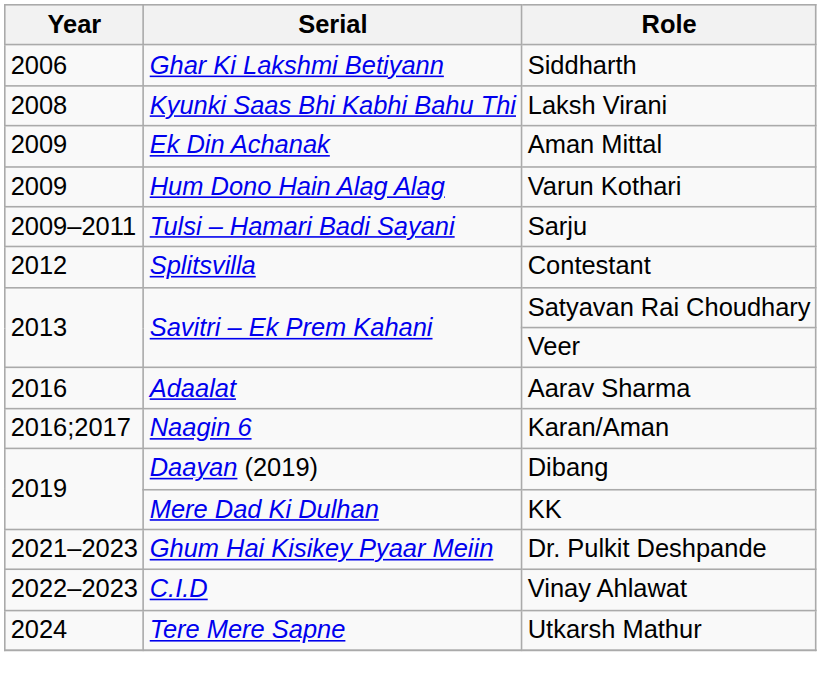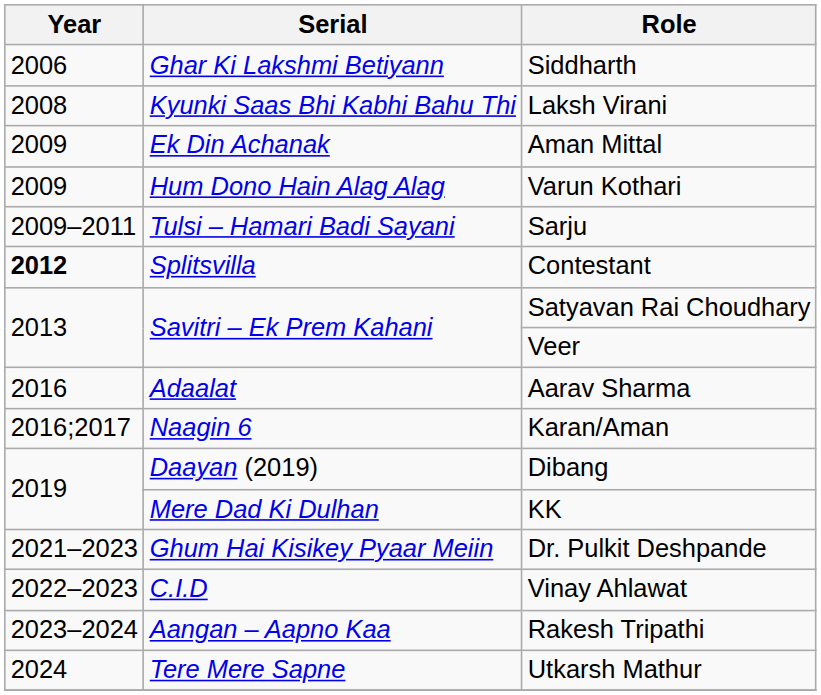Contestant | Year: normal -> bold
+ row: 2023–2024 | Aangan – Aapno Kaa | Rakesh Tripathi
